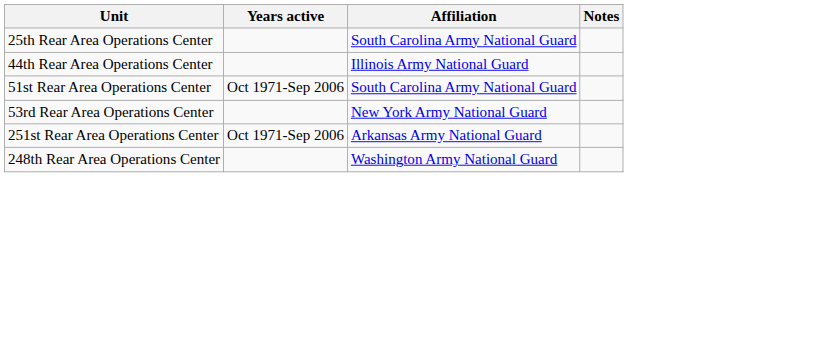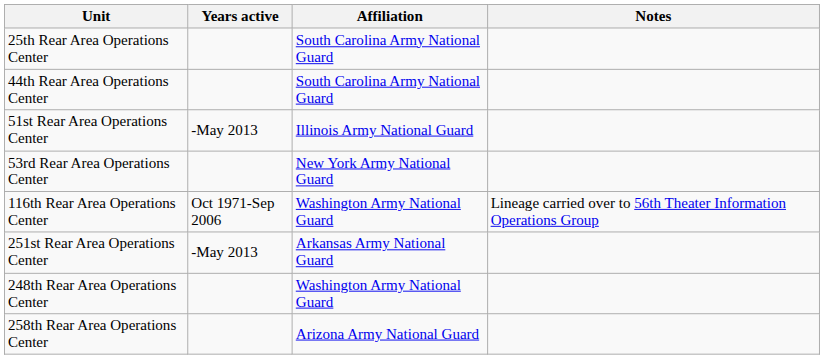44th Rear Area Operations Center | Affiliation: Illinois Army National Guard -> South Carolina Army National Guard
51st Rear Area Operations Center | Years active: Oct 1971-Sep 2006 -> -May 2013
51st Rear Area Operations Center | Affiliation: South Carolina Army National Guard -> Illinois Army National Guard
+ row: 116th Rear Area Operations Center | Oct 1971-Sep 2006 | Washington Army National Guard | Lineage carried over to 56th Theater Information Operations Group
251st Rear Area Operations Center | Years active: Oct 1971-Sep 2006 -> -May 2013
+ row: 258th Rear Area Operations Center | Arizona Army National Guard
